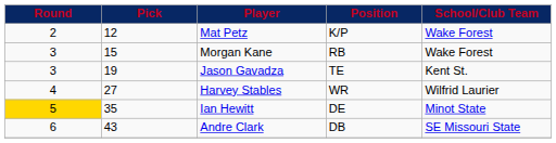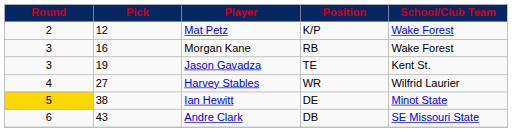Morgan Kane | Pick: 15 -> 16
Ian Hewitt | Pick: 35 -> 38
